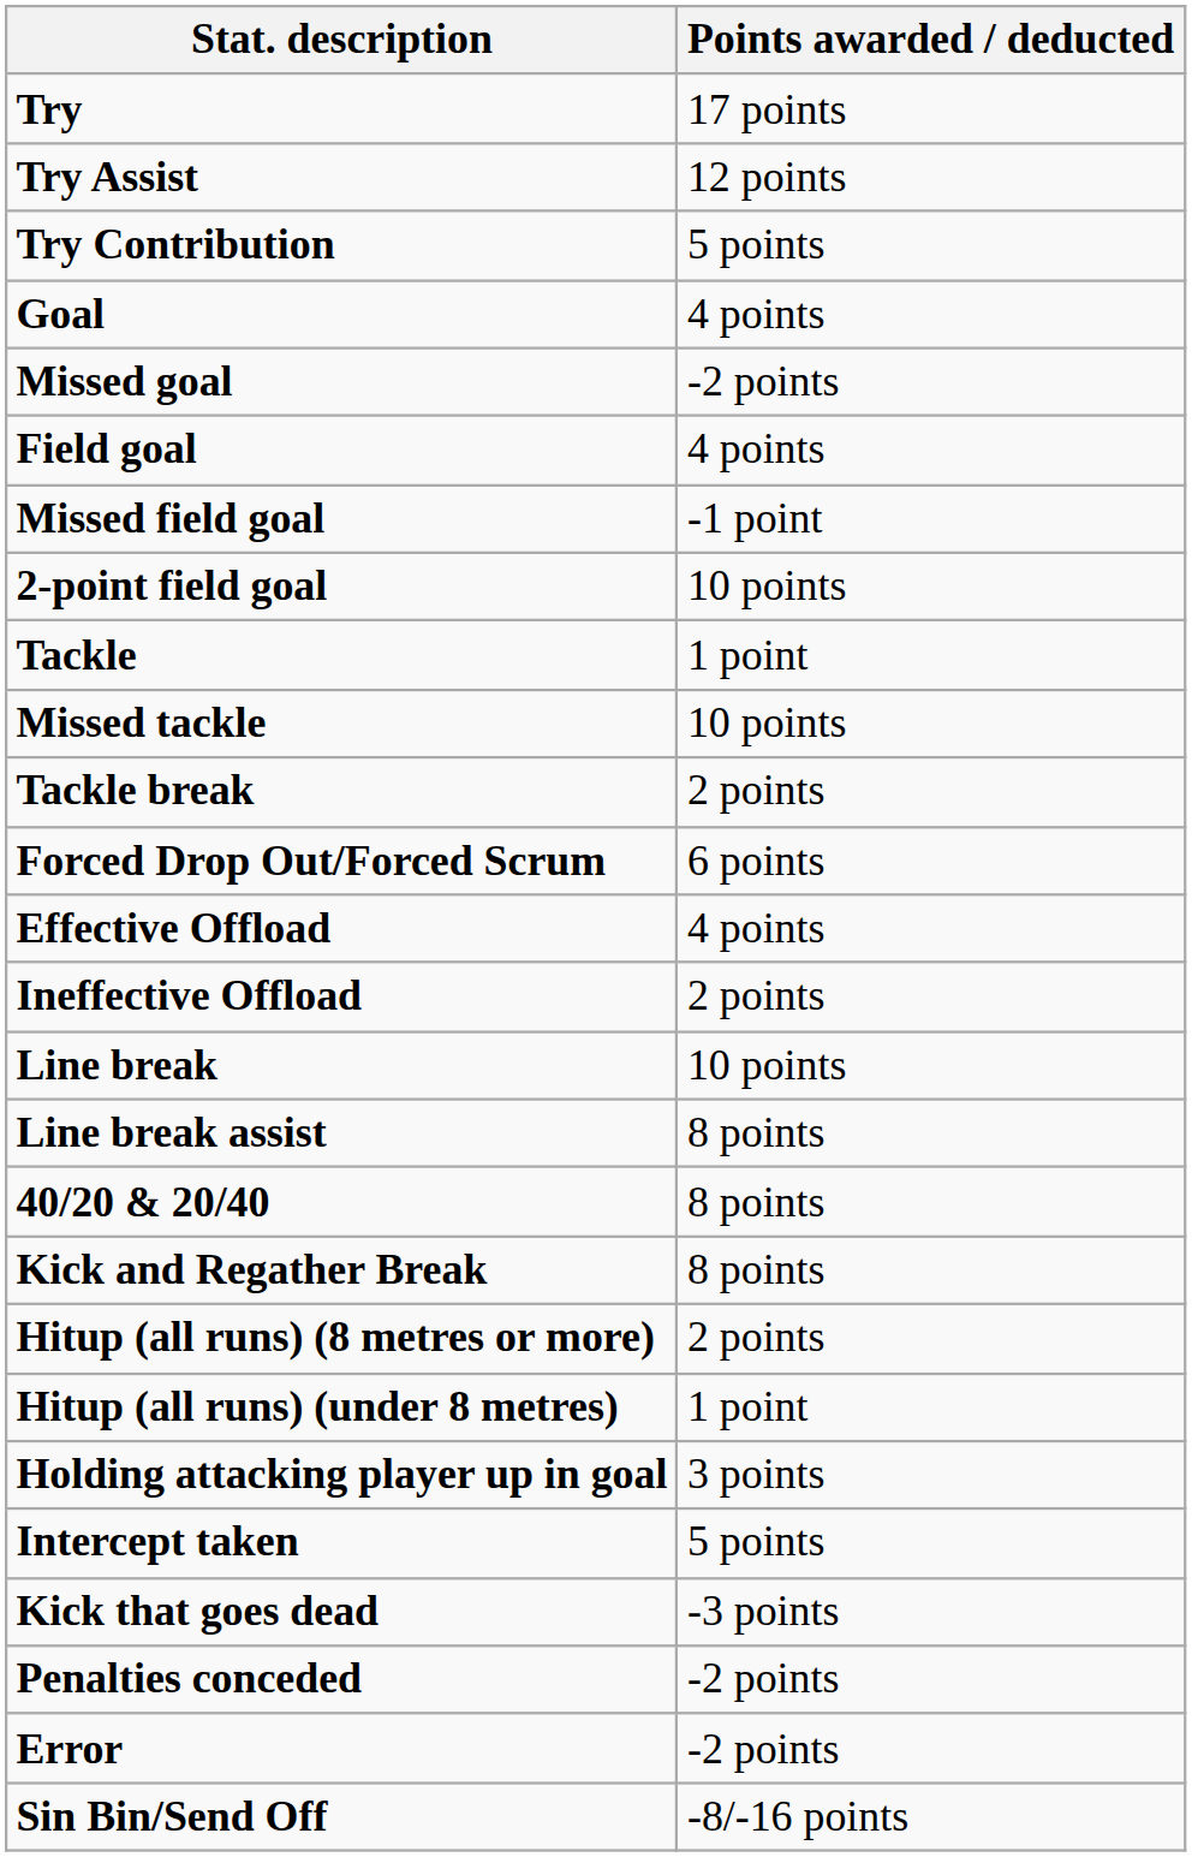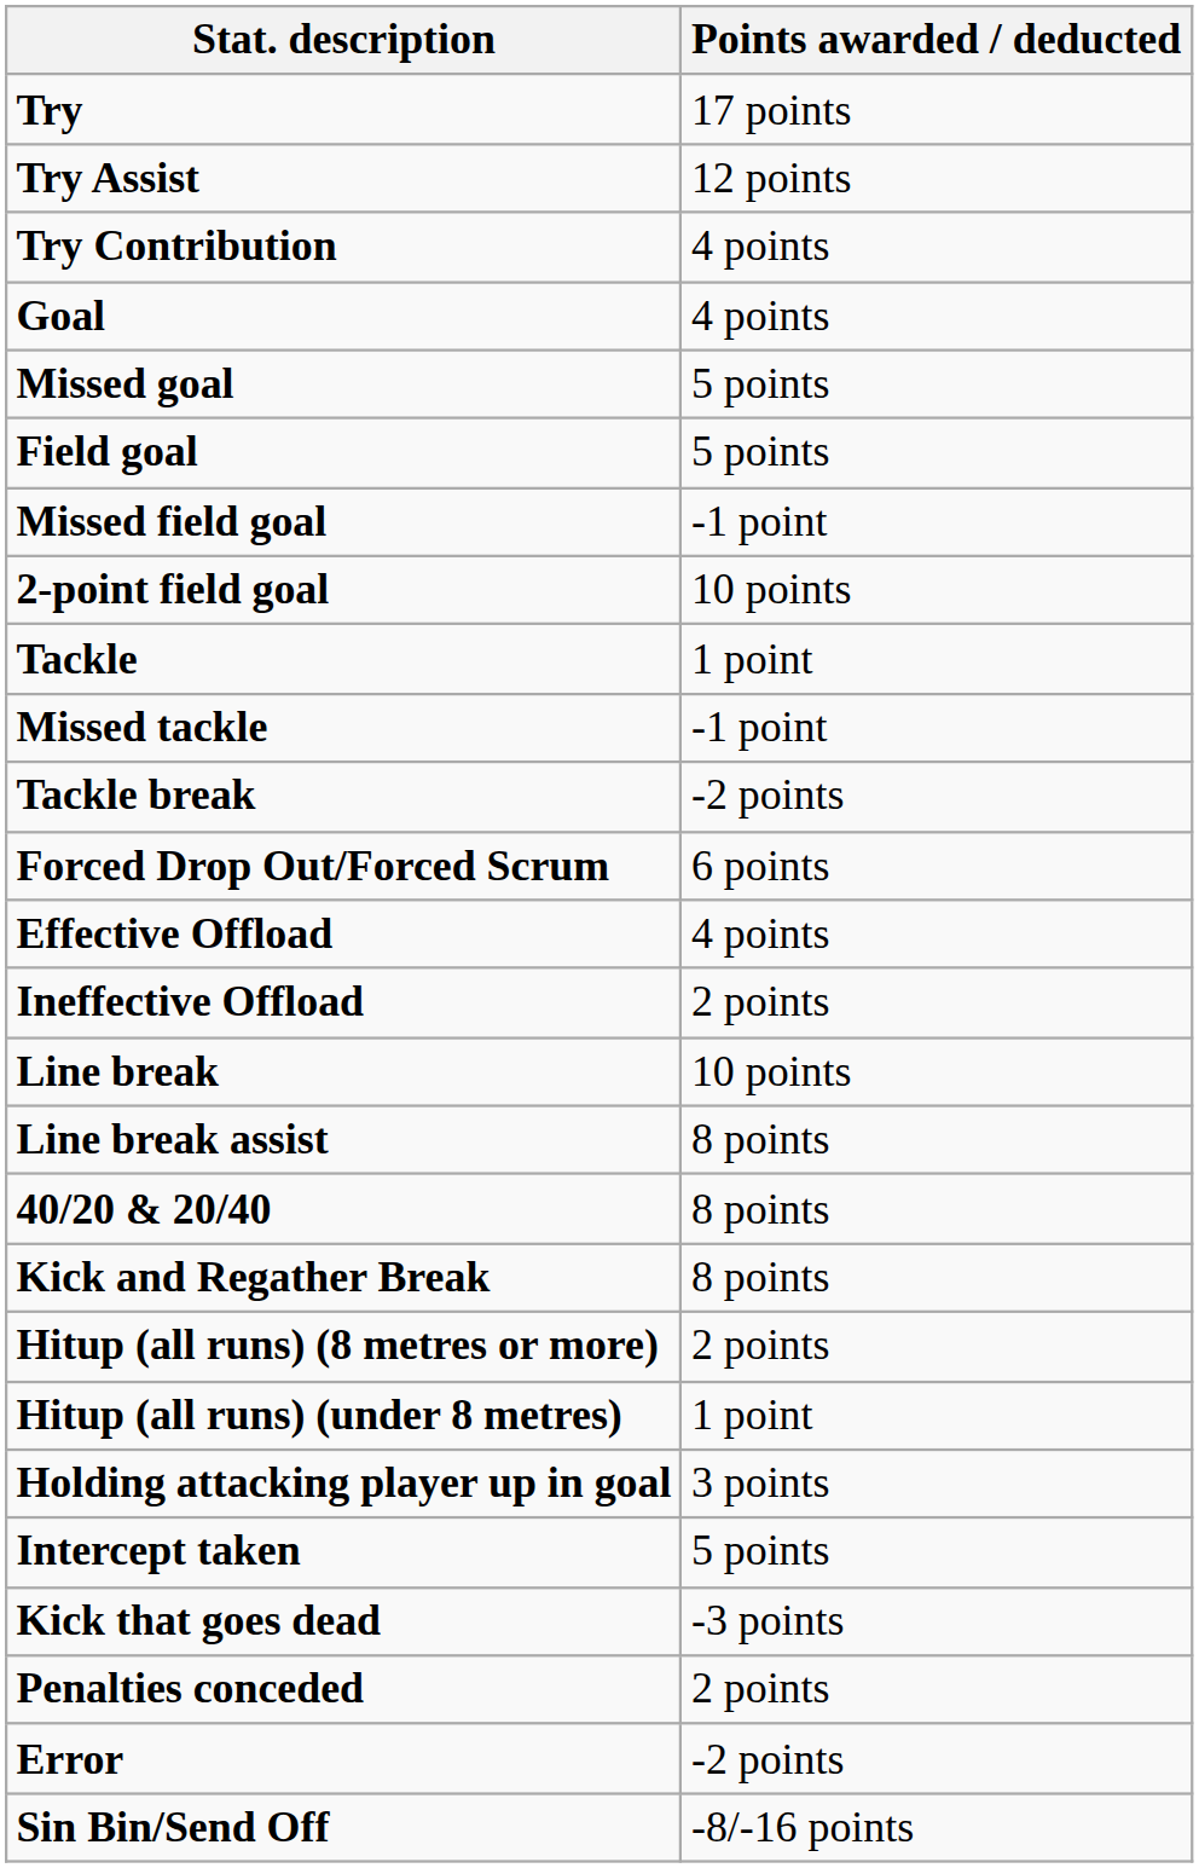Try Contribution | Points awarded / deducted: 5 points -> 4 points
Missed goal | Points awarded / deducted: -2 points -> 5 points
Field goal | Points awarded / deducted: 4 points -> 5 points
Missed tackle | Points awarded / deducted: 10 points -> -1 point
Tackle break | Points awarded / deducted: 2 points -> -2 points
Penalties conceded | Points awarded / deducted: -2 points -> 2 points
